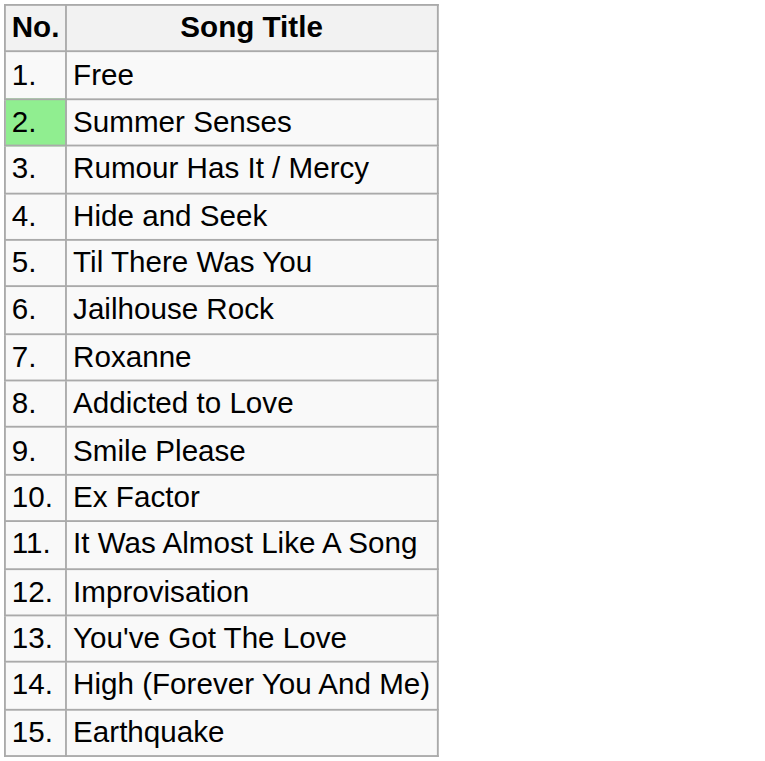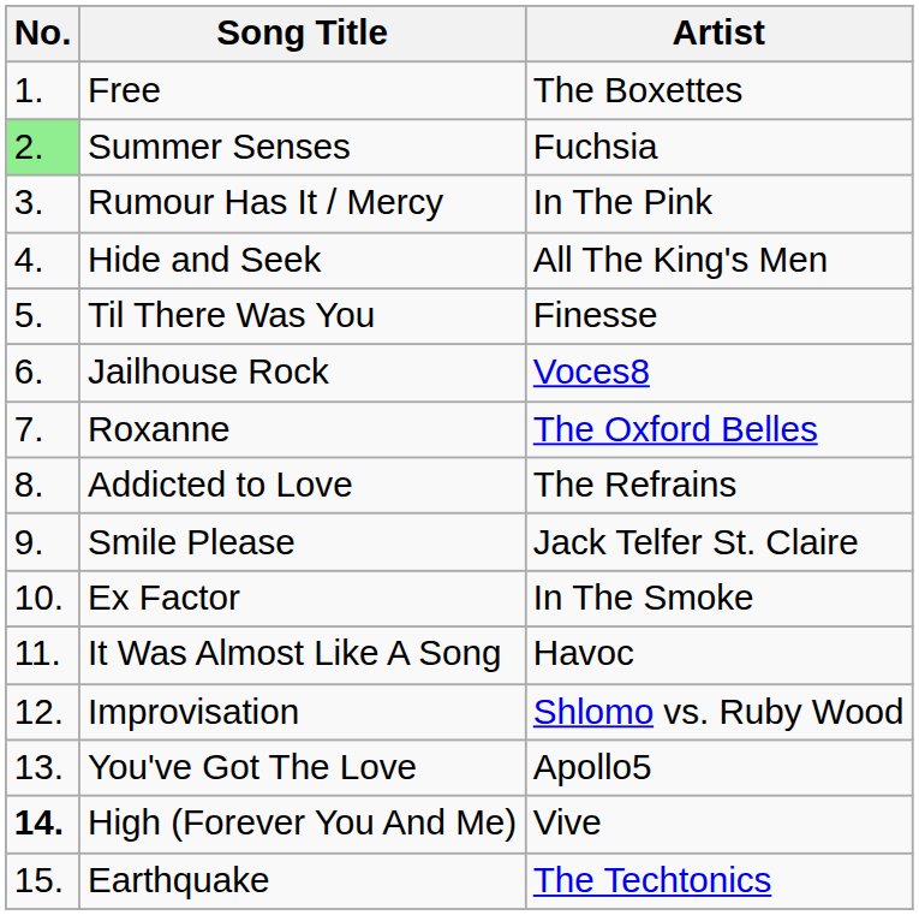+ column: Artist | The Boxettes | Fuchsia | In The Pink | All The King's Men | Finesse | Voces8 | The Oxford Belles | The Refrains | Jack Telfer St. Claire | In The Smoke | Havoc | Shlomo vs. Ruby Wood | Apollo5 | Vive | The Techtonics
High (Forever You And Me) | No.: normal -> bold
